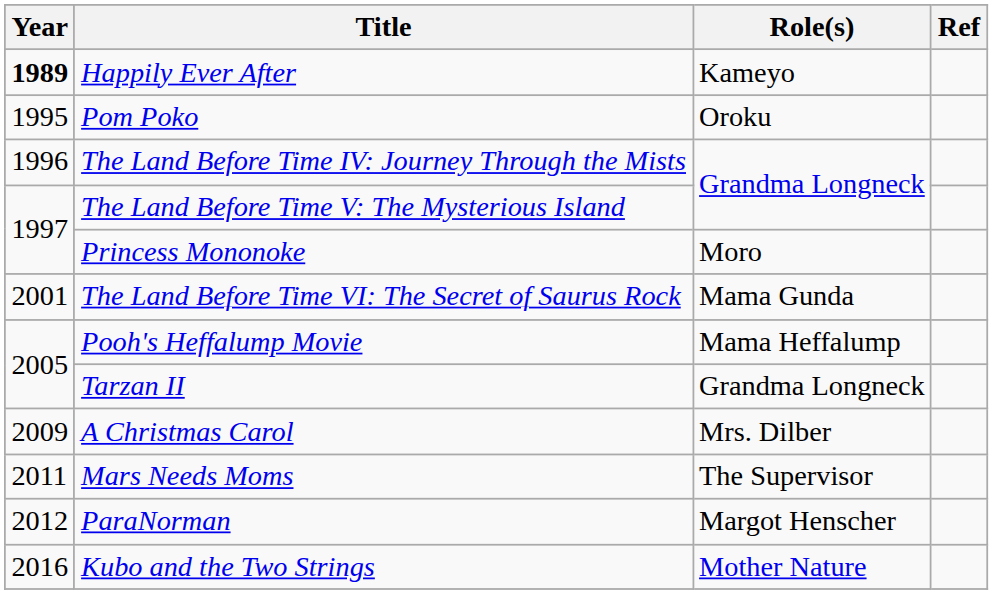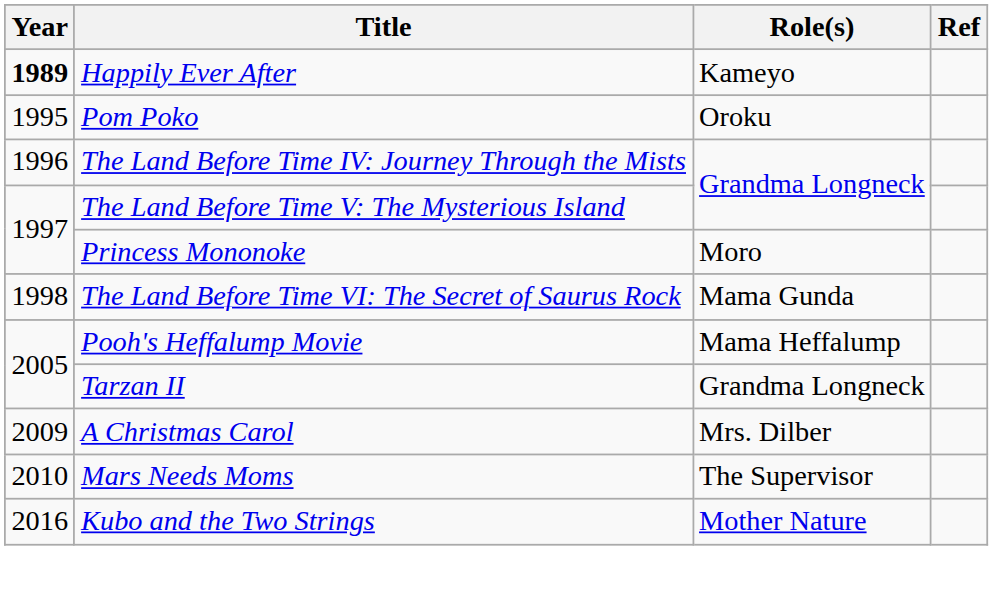The Land Before Time VI: The Secret of Saurus Rock | Year: 2001 -> 1998
Mars Needs Moms | Year: 2011 -> 2010
- row: 2012 | ParaNorman | Margot Henscher
